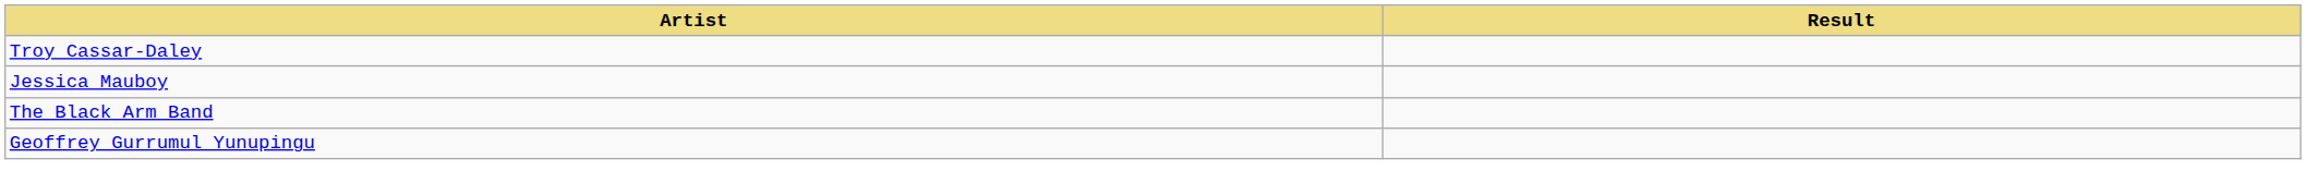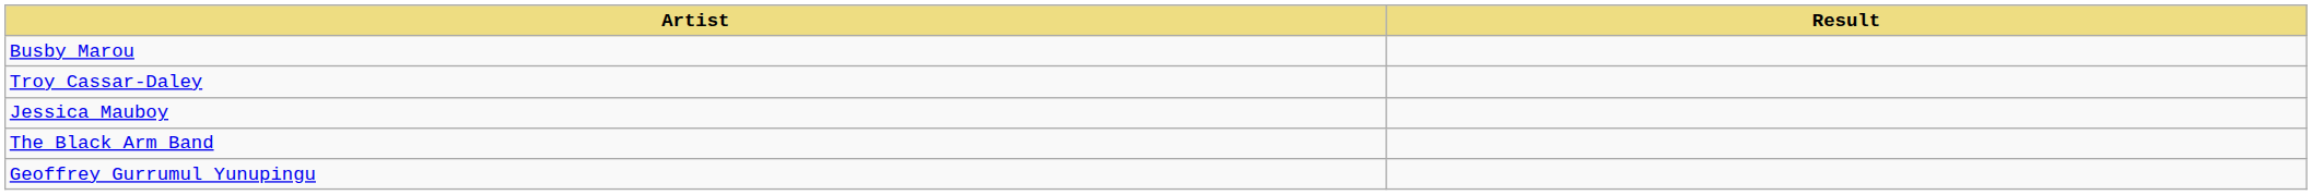+ row: Busby Marou
